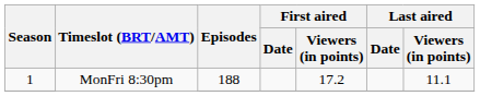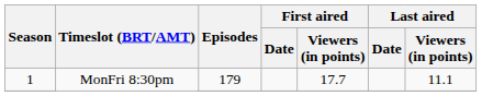1 / MonFri 8:30pm | Episodes: 188 -> 179
1 / MonFri 8:30pm | First aired / Viewers (in points): 17.2 -> 17.7
